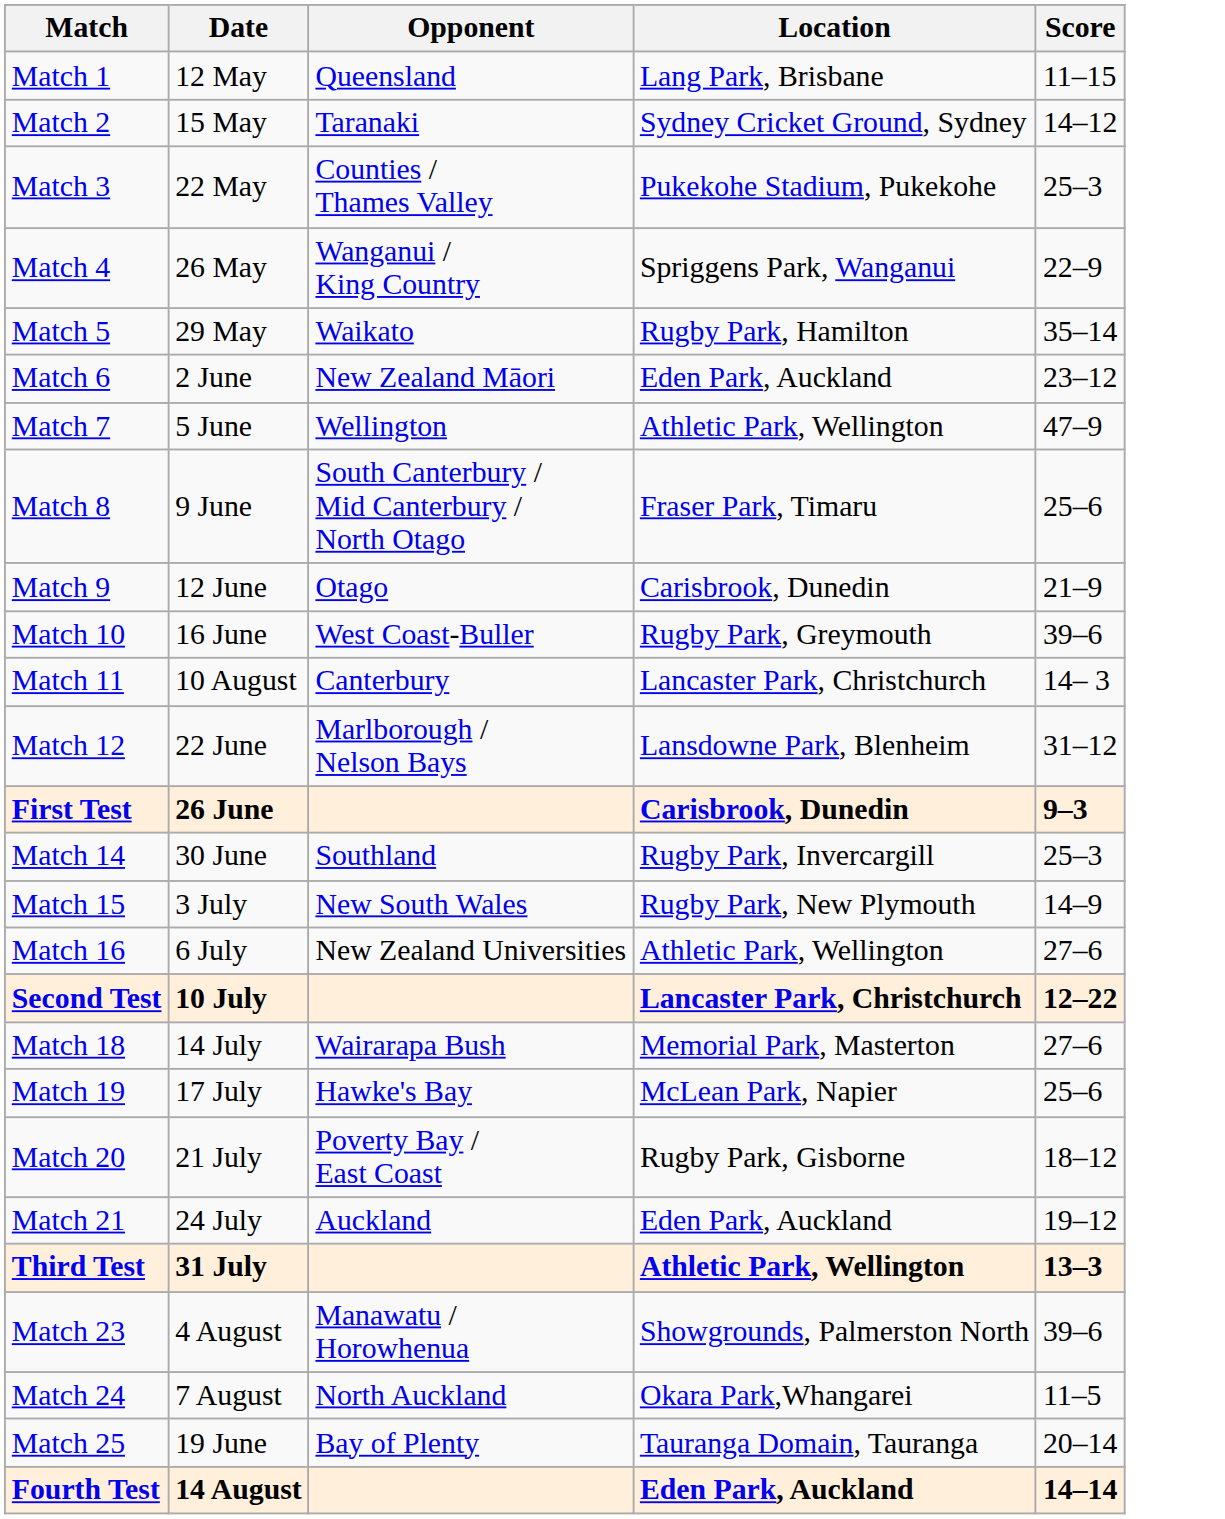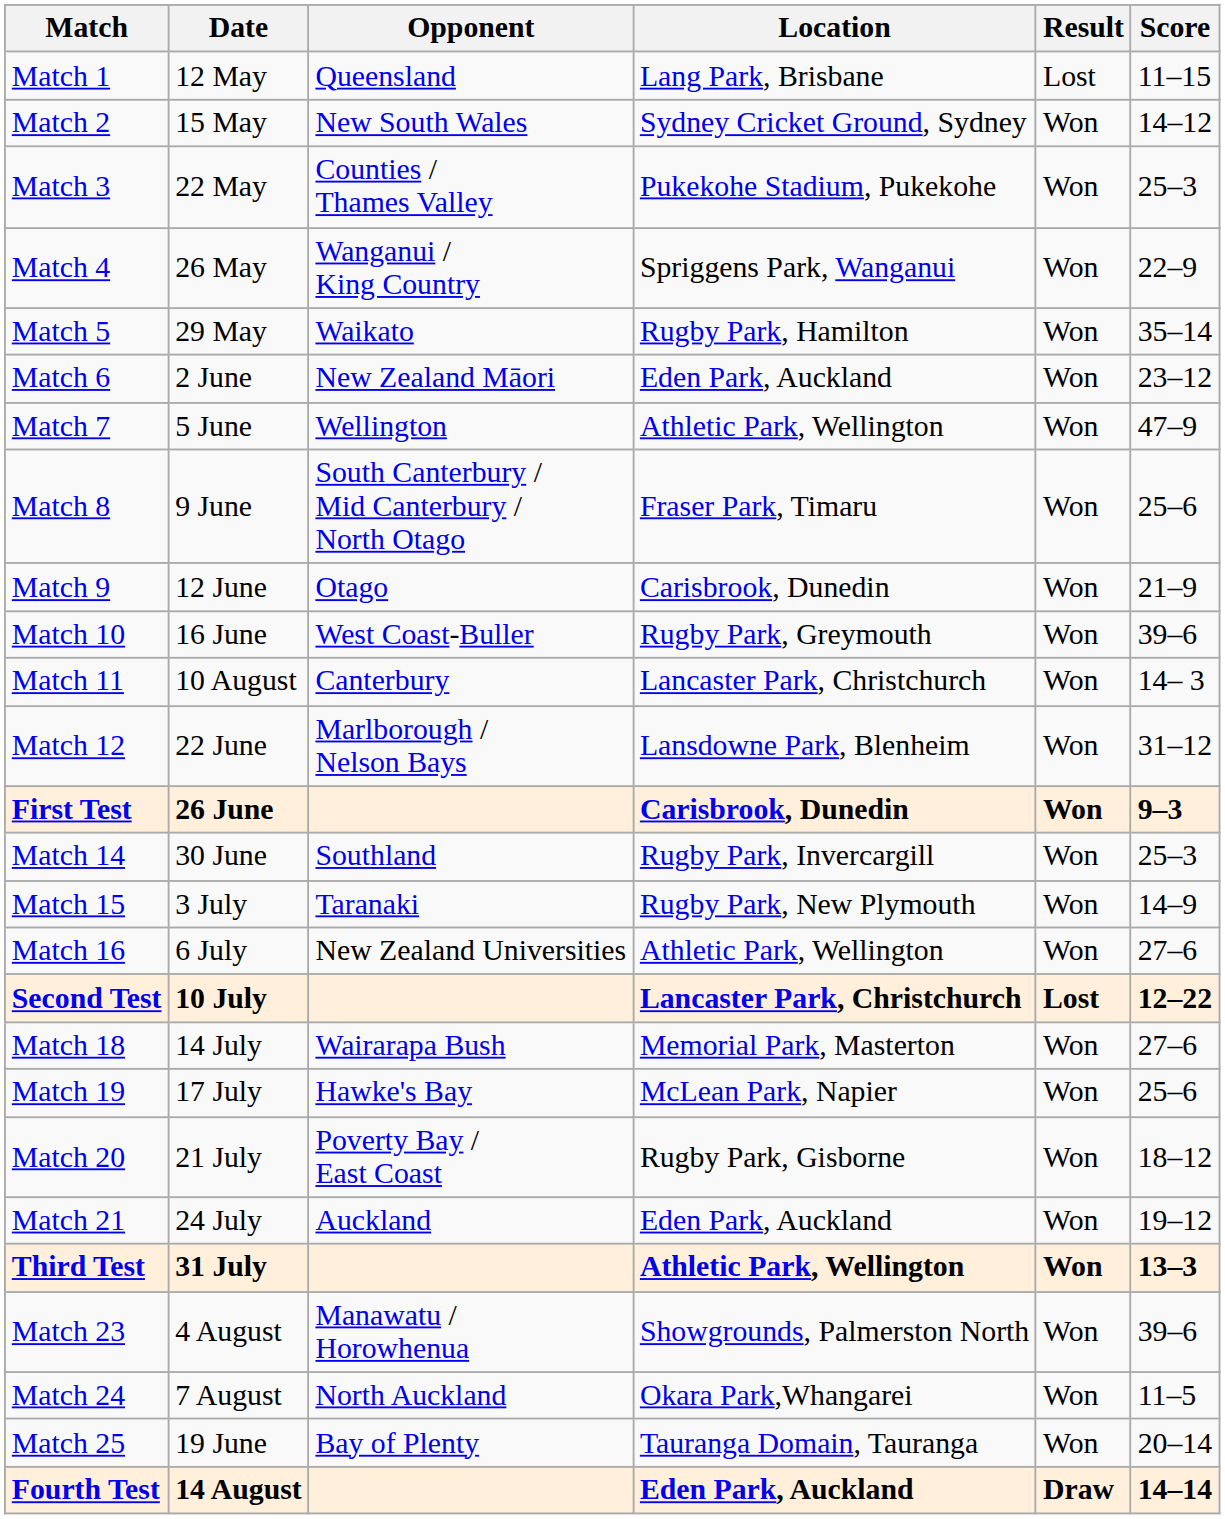+ column: Result | Lost | Won | Won | Won | Won | Won | Won | Won | Won | Won | Won | Won | Won | Won | Won | Won | Lost | Won | Won | Won | Won | Won | Won | Won | Won | Draw
Match 2 | Opponent: Taranaki -> New South Wales
Match 15 | Opponent: New South Wales -> Taranaki
